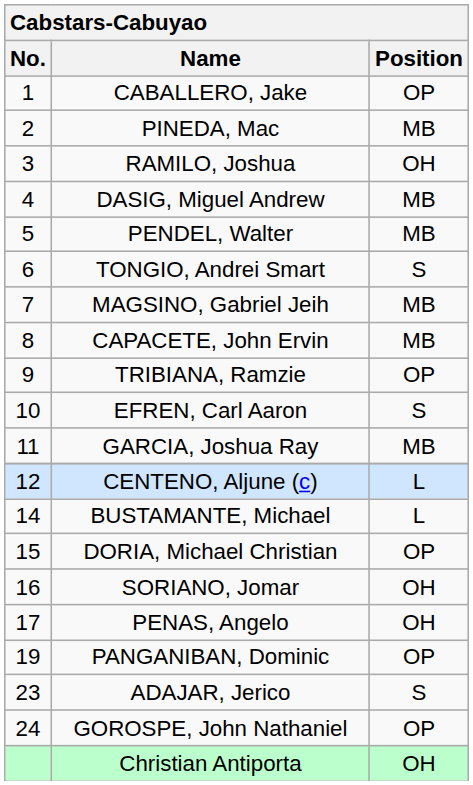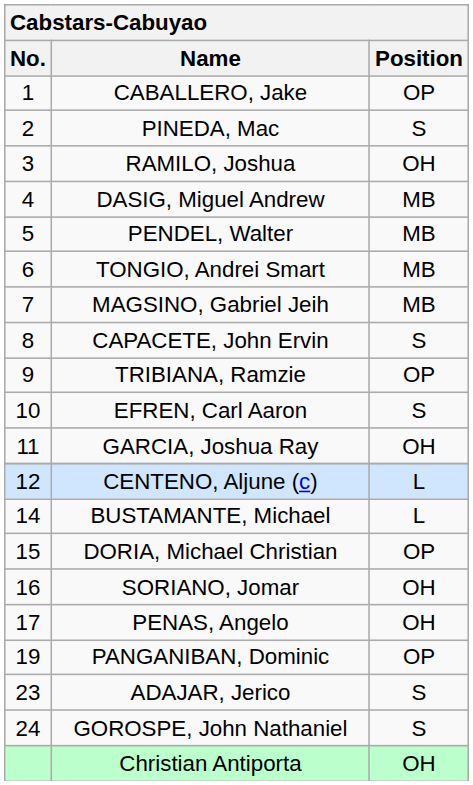PINEDA, Mac | Position: MB -> S
TONGIO, Andrei Smart | Position: S -> MB
CAPACETE, John Ervin | Position: MB -> S
GARCIA, Joshua Ray | Position: MB -> OH
GOROSPE, John Nathaniel | Position: OP -> S
